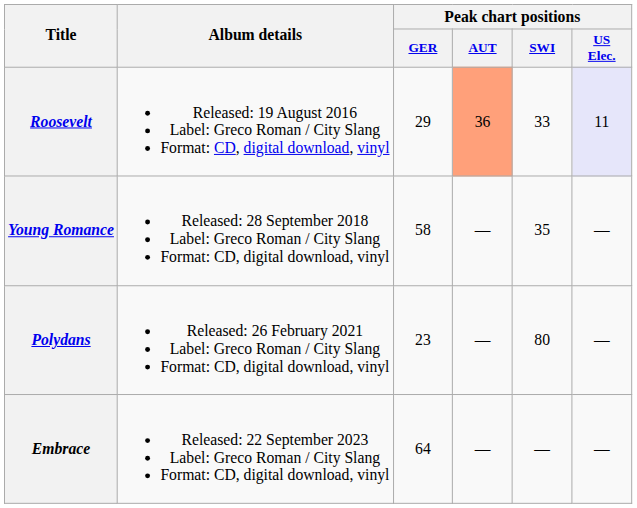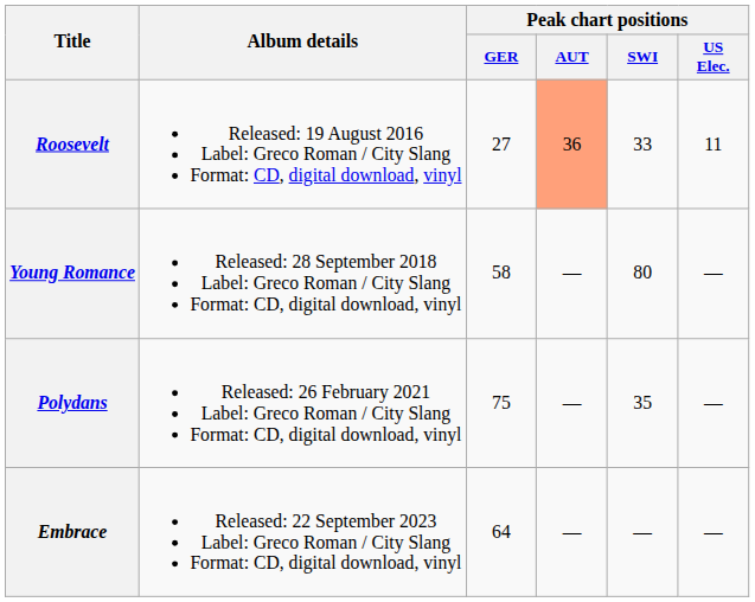Roosevelt | Peak chart positions / GER: 29 -> 27
Roosevelt | Peak chart positions / US Elec.: lavender background -> no background
Young Romance | Peak chart positions / SWI: 35 -> 80
Polydans | Peak chart positions / GER: 23 -> 75
Polydans | Peak chart positions / SWI: 80 -> 35
